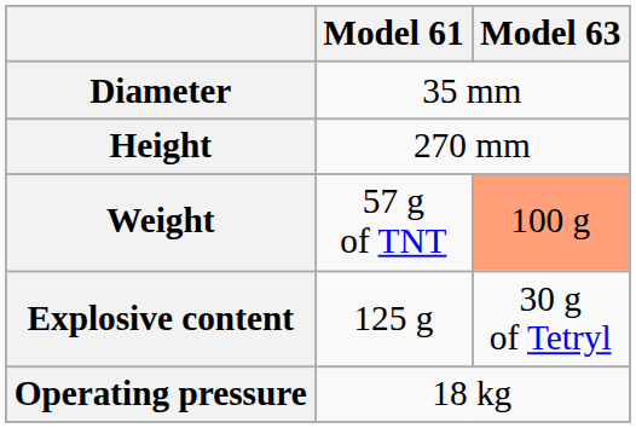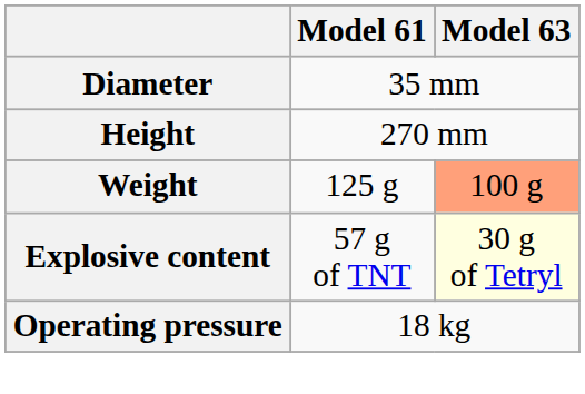Weight | Model 61: 57 g of TNT -> 125 g
Explosive content | Model 61: 125 g -> 57 g of TNT
Explosive content | Model 63: no background -> lightyellow background
